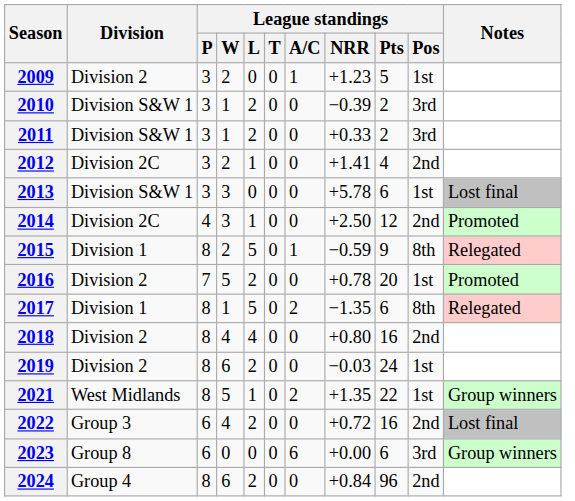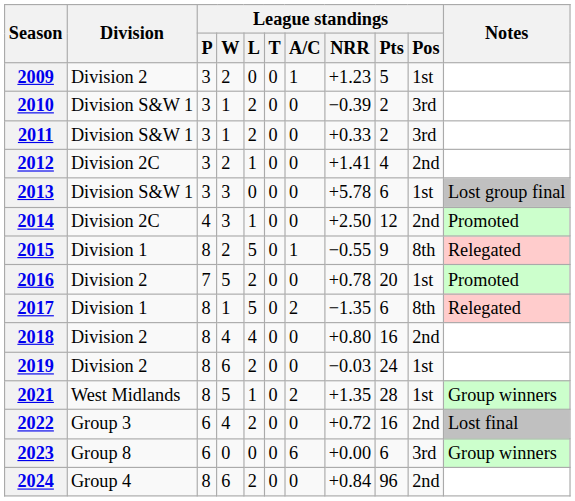2013 | Notes: Lost final -> Lost group final
2015 | League standings / NRR: −0.59 -> −0.55
2021 | League standings / Pts: 22 -> 28
